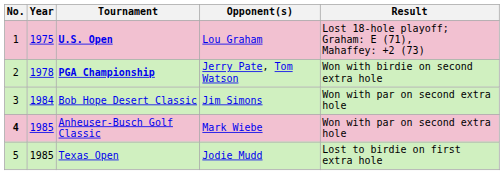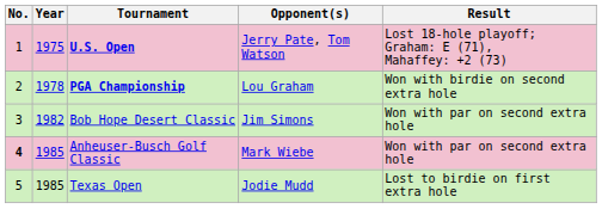U.S. Open | Opponent(s): Lou Graham -> Jerry Pate, Tom Watson
PGA Championship | Opponent(s): Jerry Pate, Tom Watson -> Lou Graham
Bob Hope Desert Classic | Year: 1984 -> 1982
